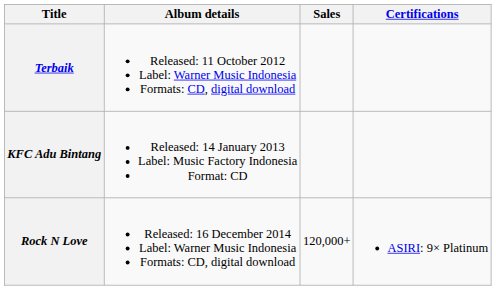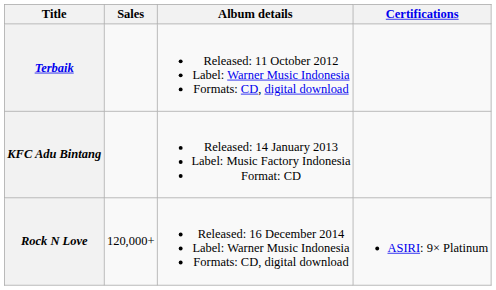columns swapped: Album details <-> Sales
